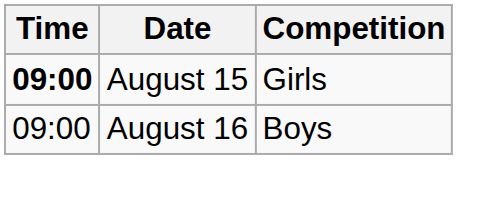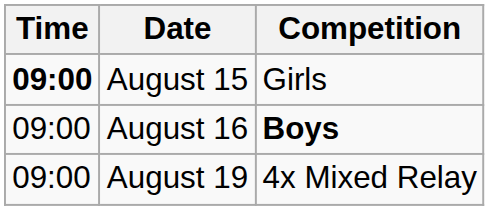August 16 | Competition: normal -> bold
+ row: 09:00 | August 19 | 4x Mixed Relay
